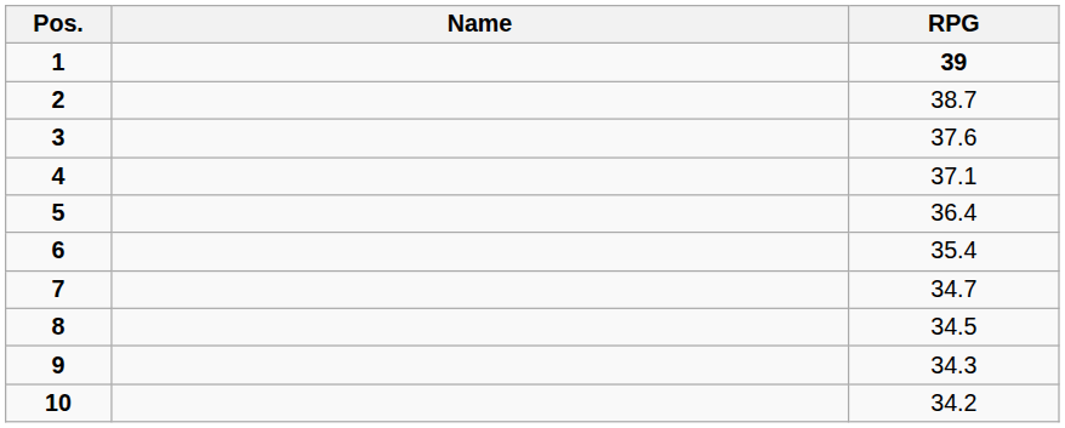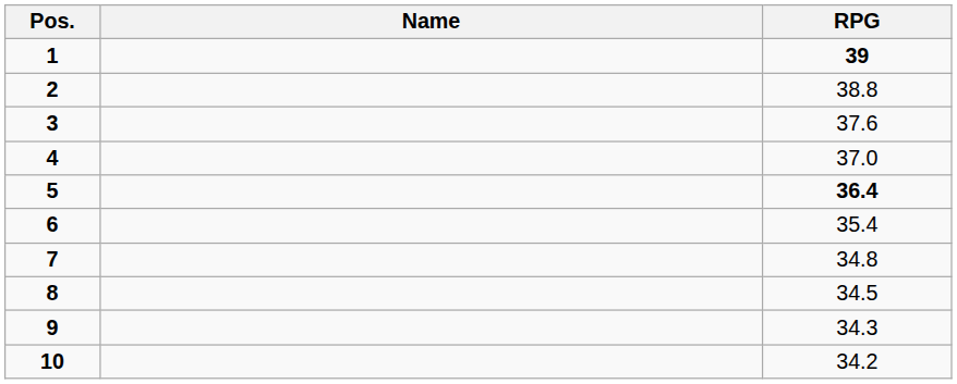2 | RPG: 38.7 -> 38.8
4 | RPG: 37.1 -> 37.0
5 | RPG: normal -> bold
7 | RPG: 34.7 -> 34.8
